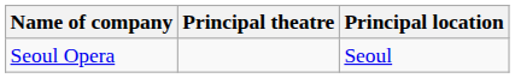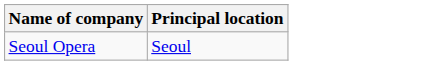- column: Principal theatre
